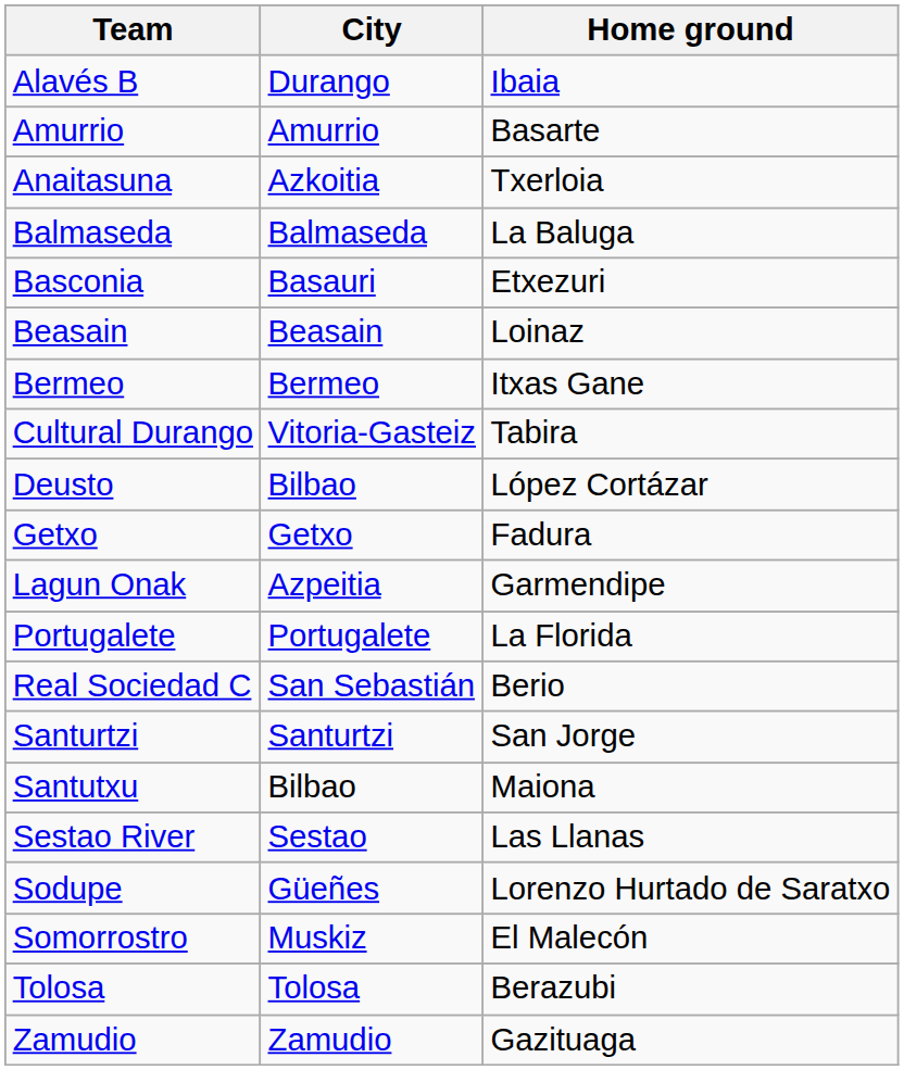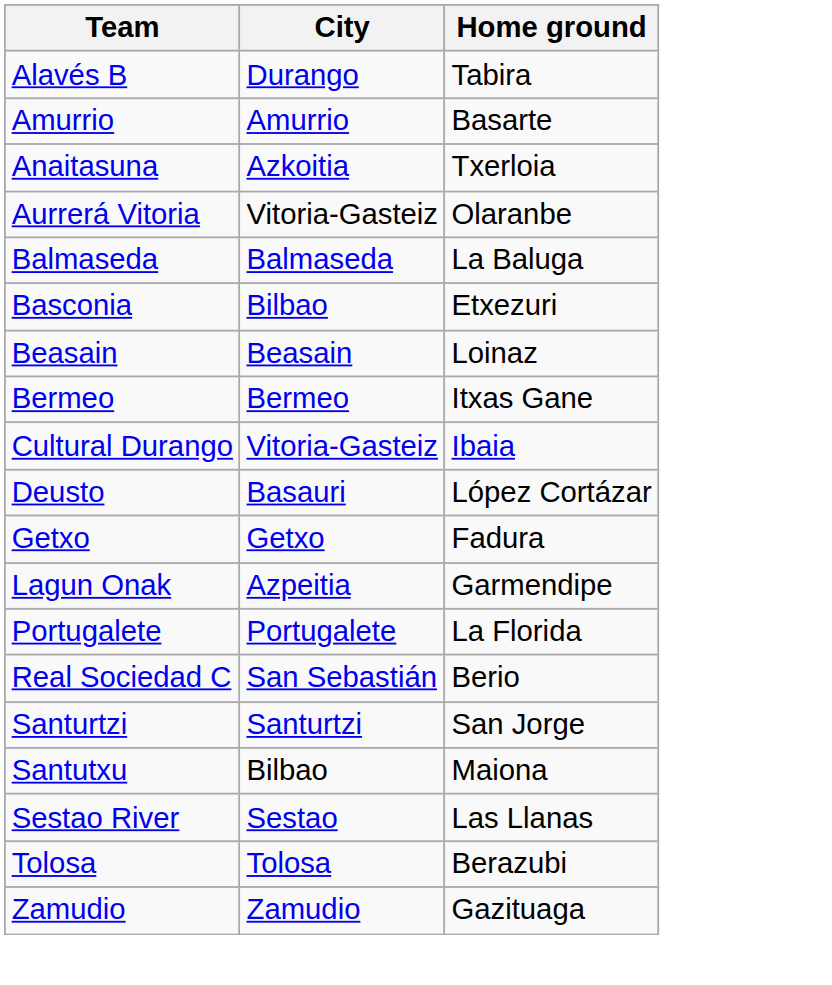Alavés B | Home ground: Ibaia -> Tabira
+ row: Aurrerá Vitoria | Vitoria-Gasteiz | Olaranbe
Basconia | City: Basauri -> Bilbao
Cultural Durango | Home ground: Tabira -> Ibaia
Deusto | City: Bilbao -> Basauri
- row: Sodupe | Güeñes | Lorenzo Hurtado de Saratxo
- row: Somorrostro | Muskiz | El Malecón
